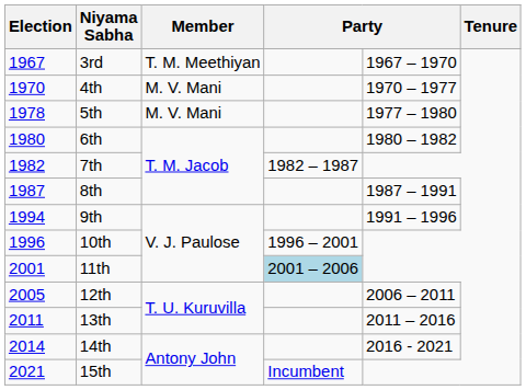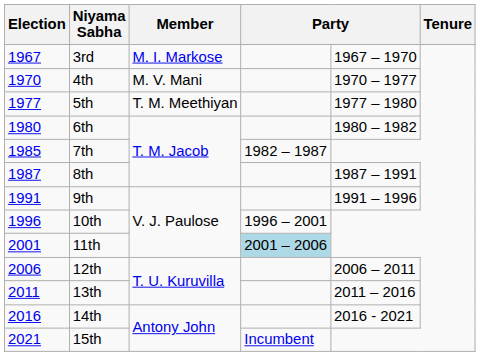3rd | Member: T. M. Meethiyan -> M. I. Markose
5th | Election: 1978 -> 1977
5th | Member: M. V. Mani -> T. M. Meethiyan
7th | Election: 1982 -> 1985
9th | Election: 1994 -> 1991
12th | Election: 2005 -> 2006
14th | Election: 2014 -> 2016
